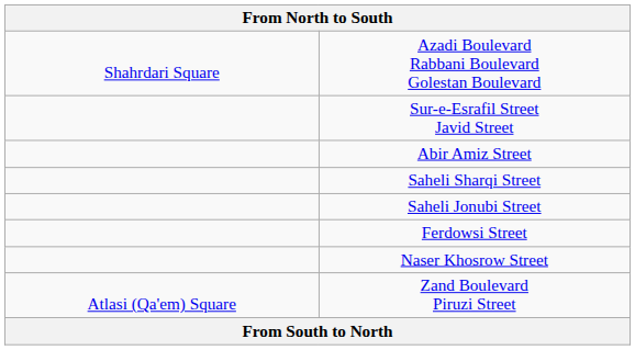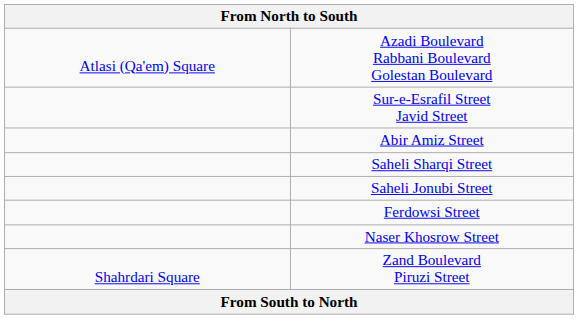Azadi Boulevard Rabbani Boulevard Golestan Boulevard | column 1: Shahrdari Square -> Atlasi (Qa'em) Square
Zand Boulevard Piruzi Street | column 1: Atlasi (Qa'em) Square -> Shahrdari Square
